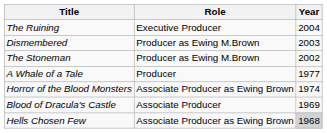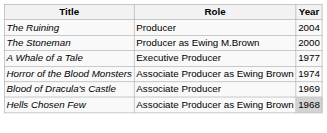The Ruining | Role: Executive Producer -> Producer
- row: Dismembered | Producer as Ewing M.Brown | 2003
The Stoneman | Year: 2002 -> 2000
A Whale of a Tale | Role: Producer -> Executive Producer
